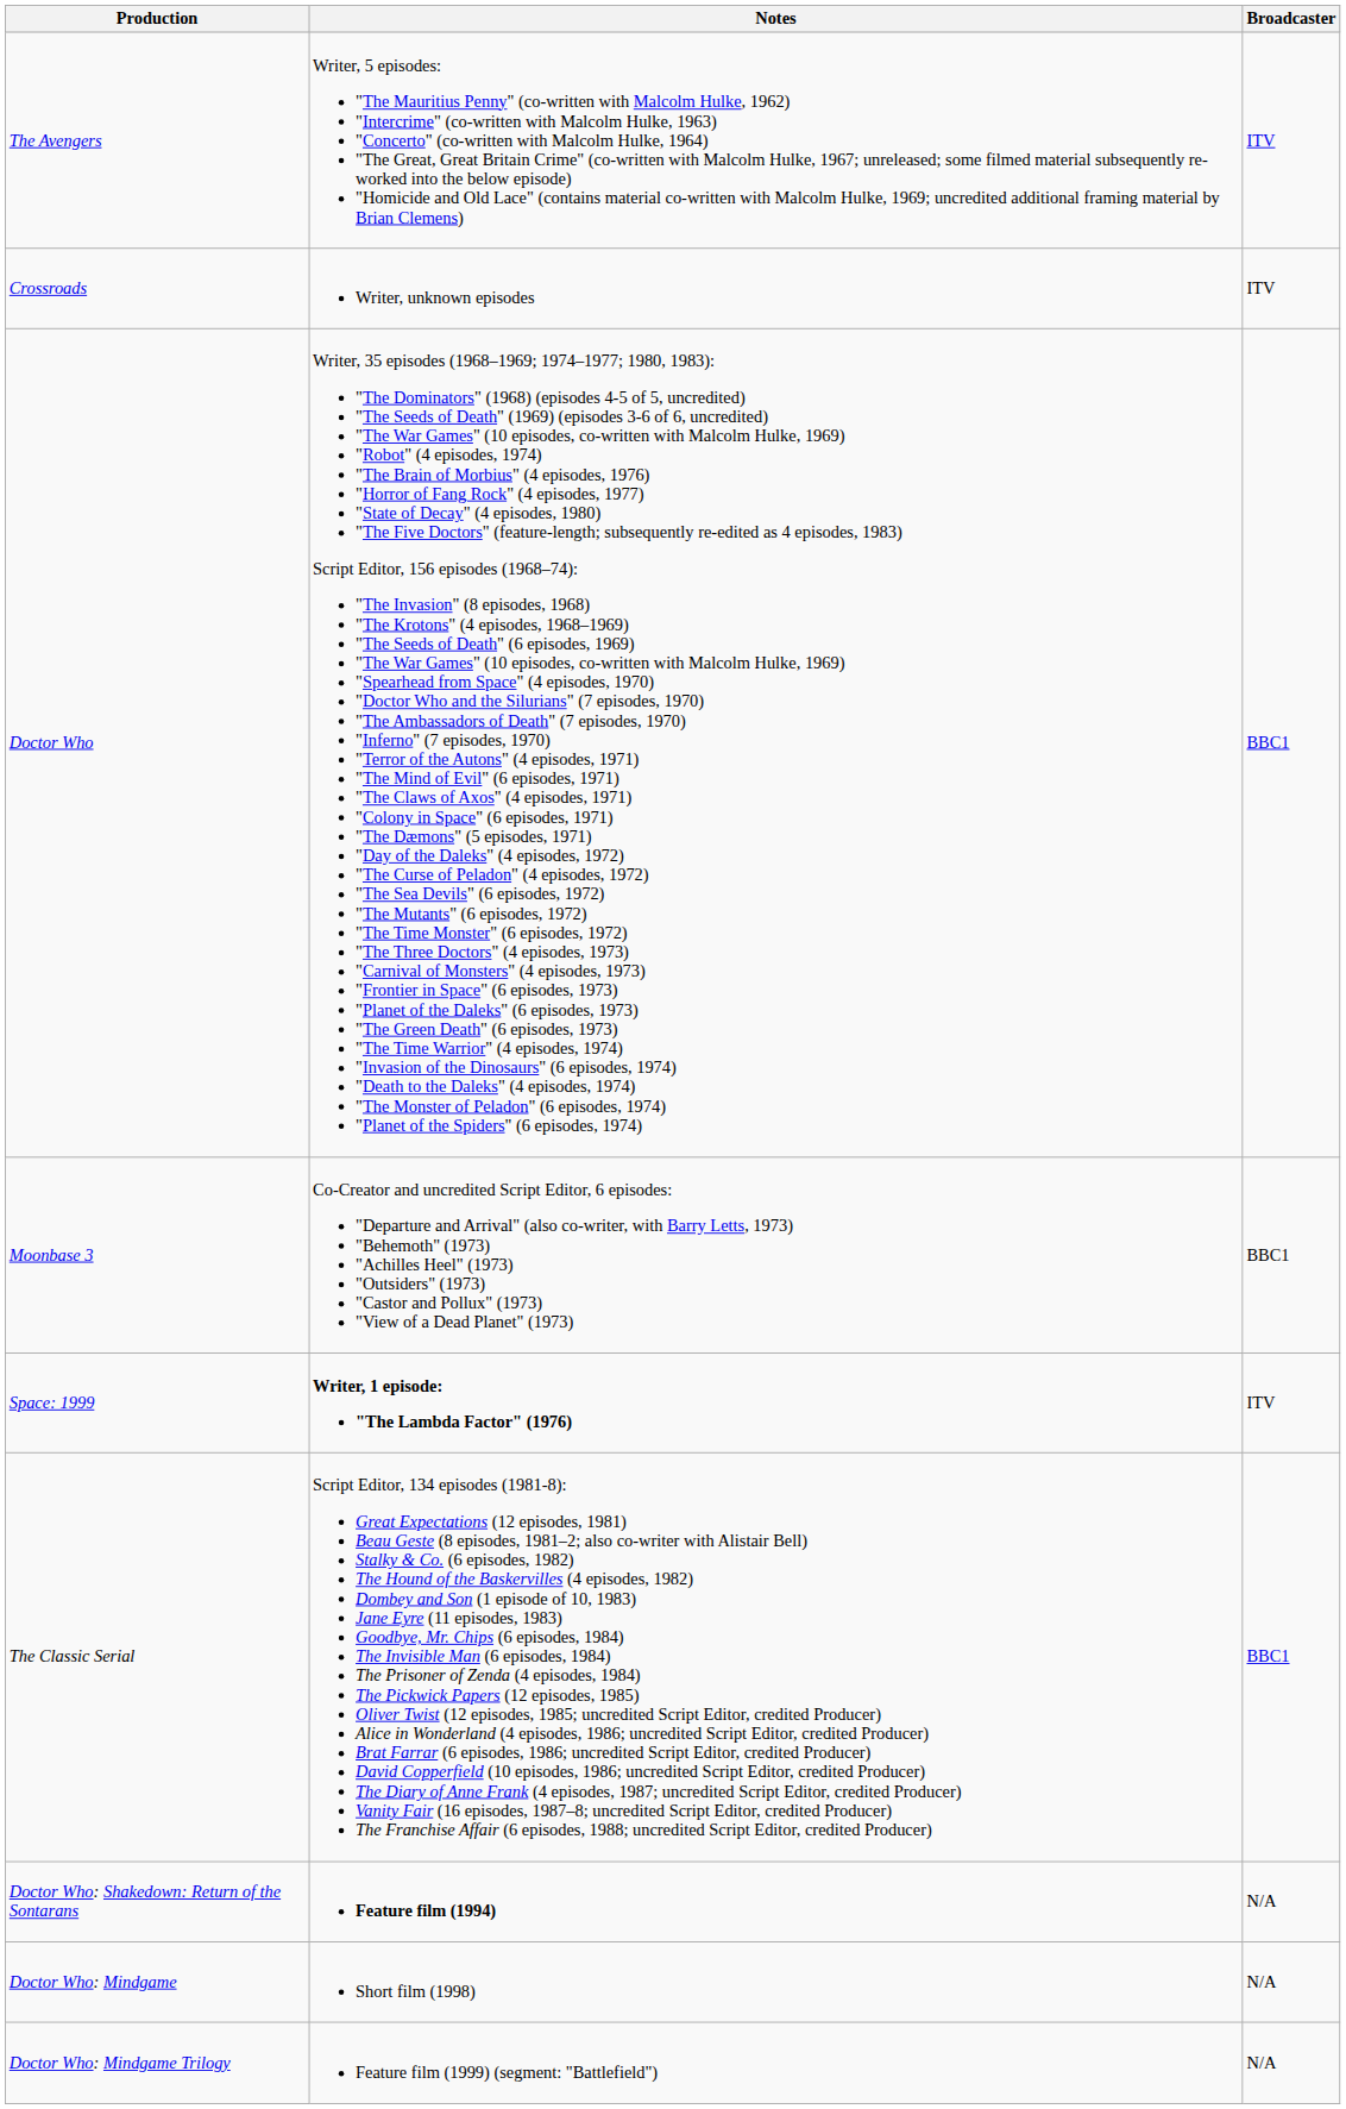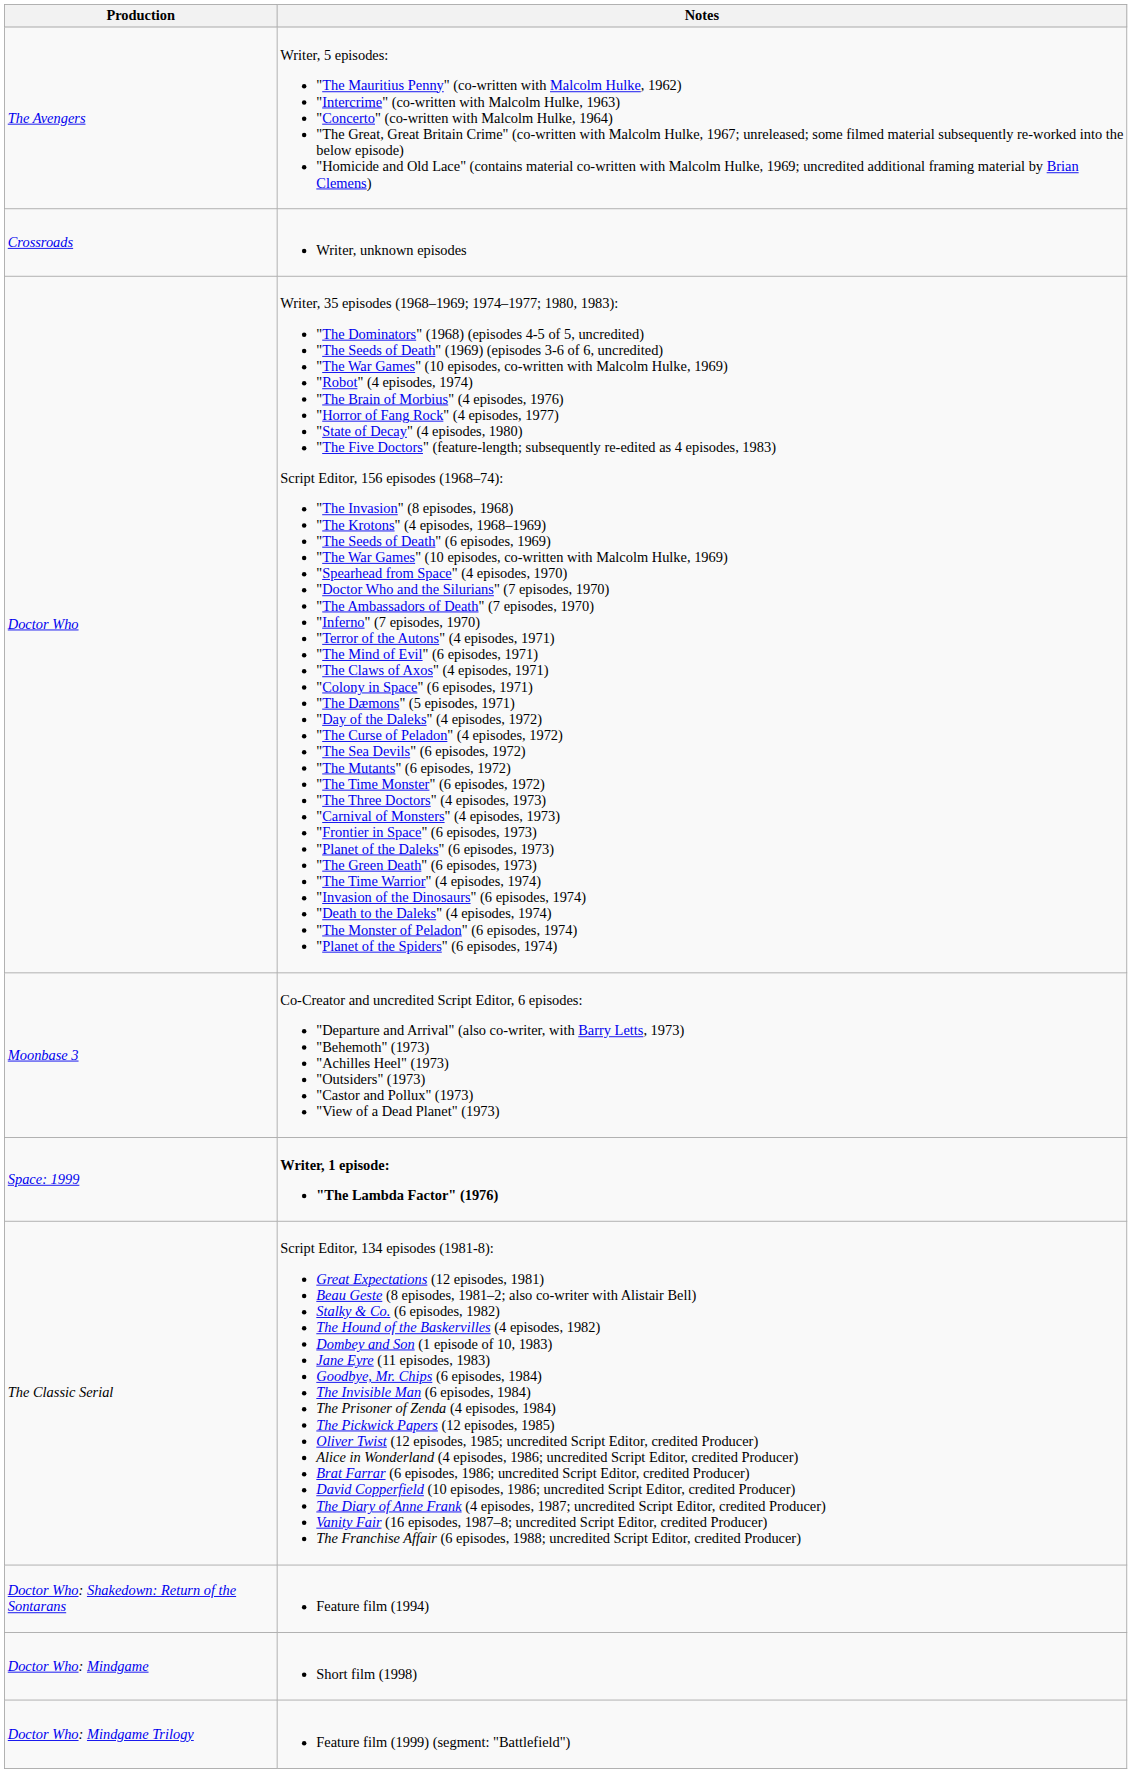- column: Broadcaster | ITV | ITV | BBC1 | BBC1 | ITV | BBC1 | N/A | N/A | N/A
Doctor Who: Shakedown: Return of the Sontarans | Notes: bold -> normal
